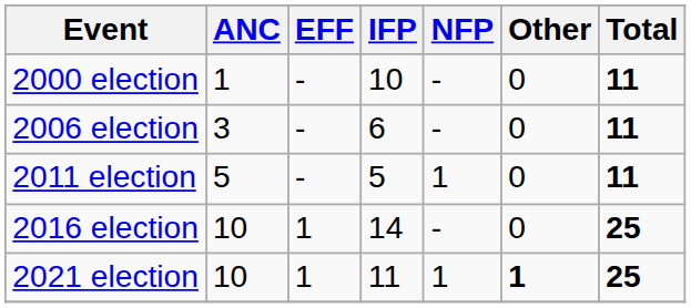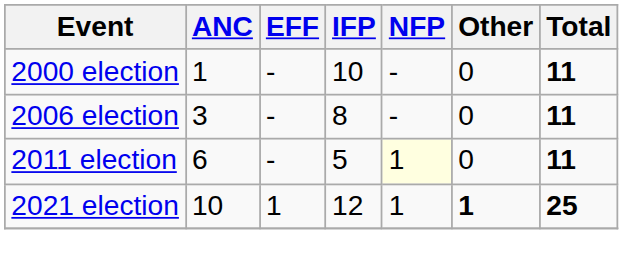2006 election | IFP: 6 -> 8
2011 election | ANC: 5 -> 6
2011 election | NFP: no background -> lightyellow background
- row: 2016 election | 10 | 1 | 14 | - | 0 | 25
2021 election | IFP: 11 -> 12
